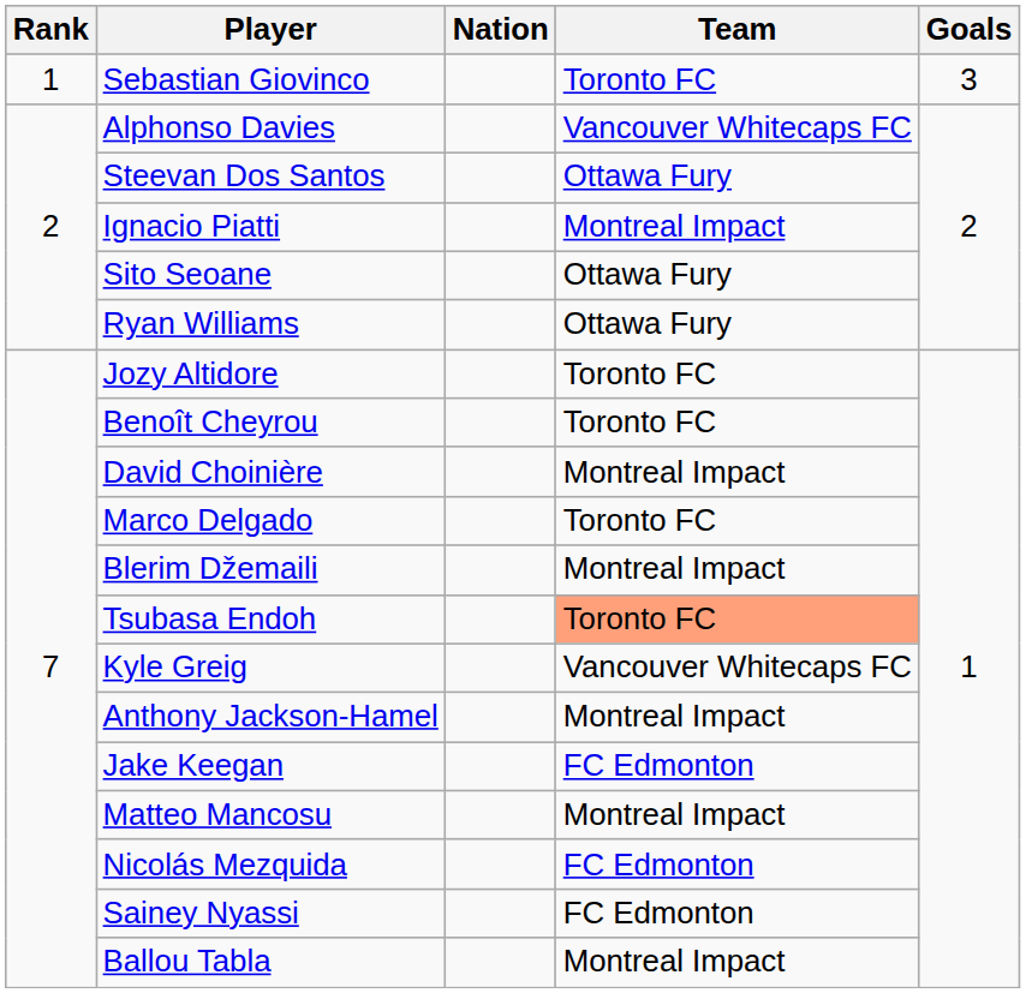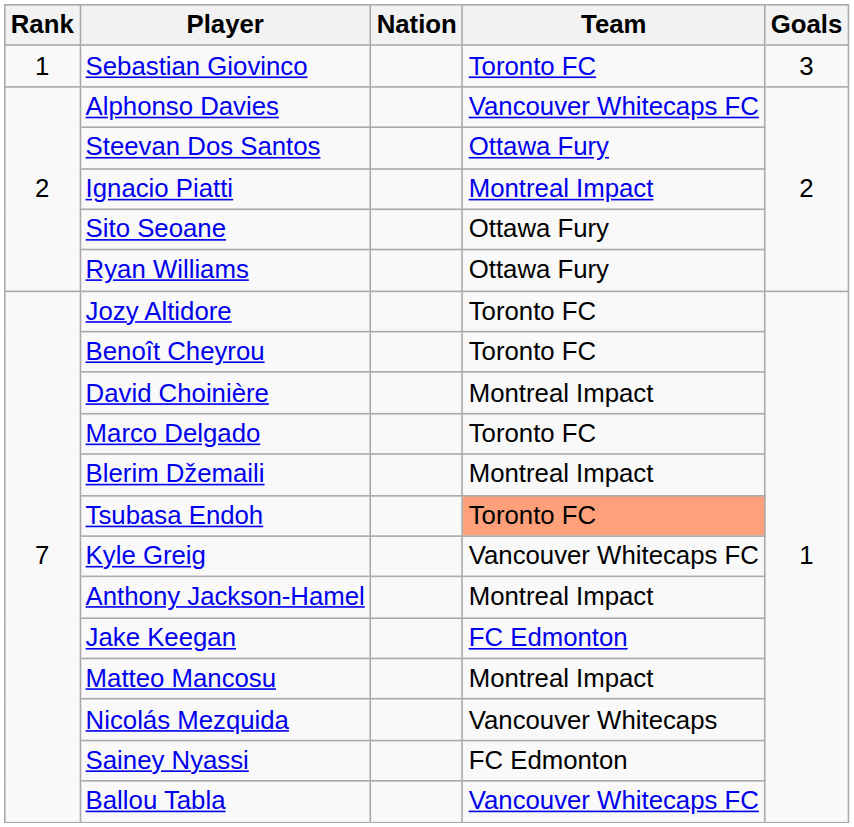Nicolás Mezquida | Team: FC Edmonton -> Vancouver Whitecaps
Ballou Tabla | Team: Montreal Impact -> Vancouver Whitecaps FC
